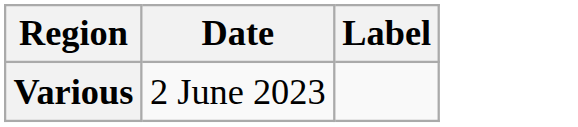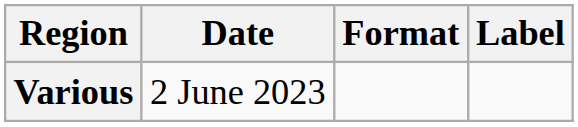+ column: Format
